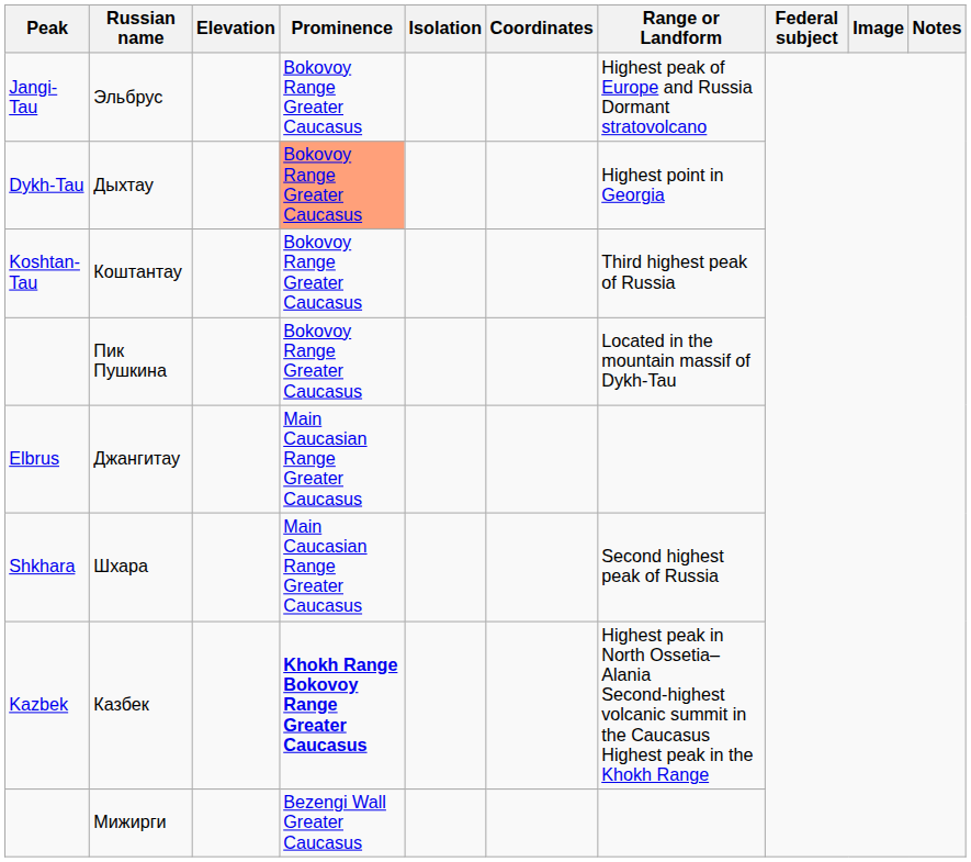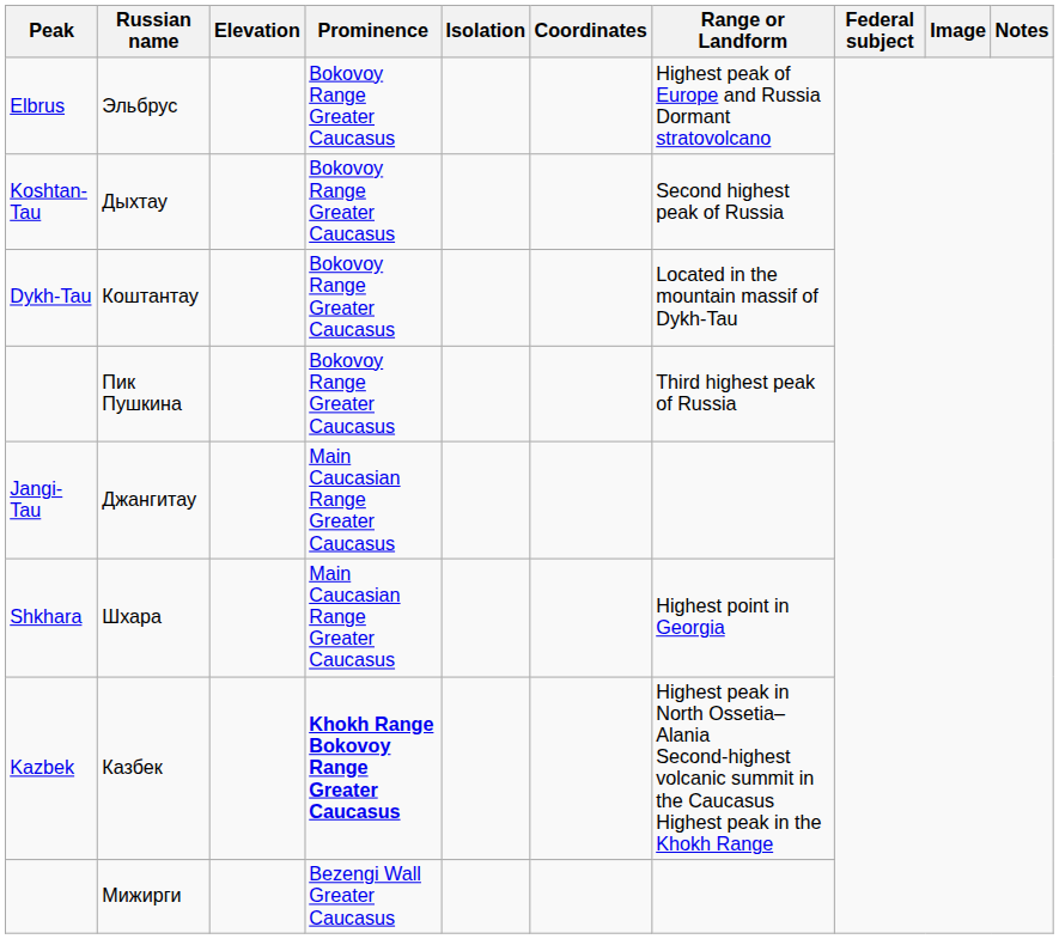Эльбрус | Peak: Jangi-Tau -> Elbrus
Дыхтау | Peak: Dykh-Tau -> Koshtan-Tau
Дыхтау | Prominence: lightsalmon background -> no background
Дыхтау | Range or Landform: Highest point in Georgia -> Second highest peak of Russia
Коштантау | Peak: Koshtan-Tau -> Dykh-Tau
Коштантау | Range or Landform: Third highest peak of Russia -> Located in the mountain massif of Dykh-Tau
Пик Пушкина | Range or Landform: Located in the mountain massif of Dykh-Tau -> Third highest peak of Russia
Джангитау | Peak: Elbrus -> Jangi-Tau
Шхара | Range or Landform: Second highest peak of Russia -> Highest point in Georgia
